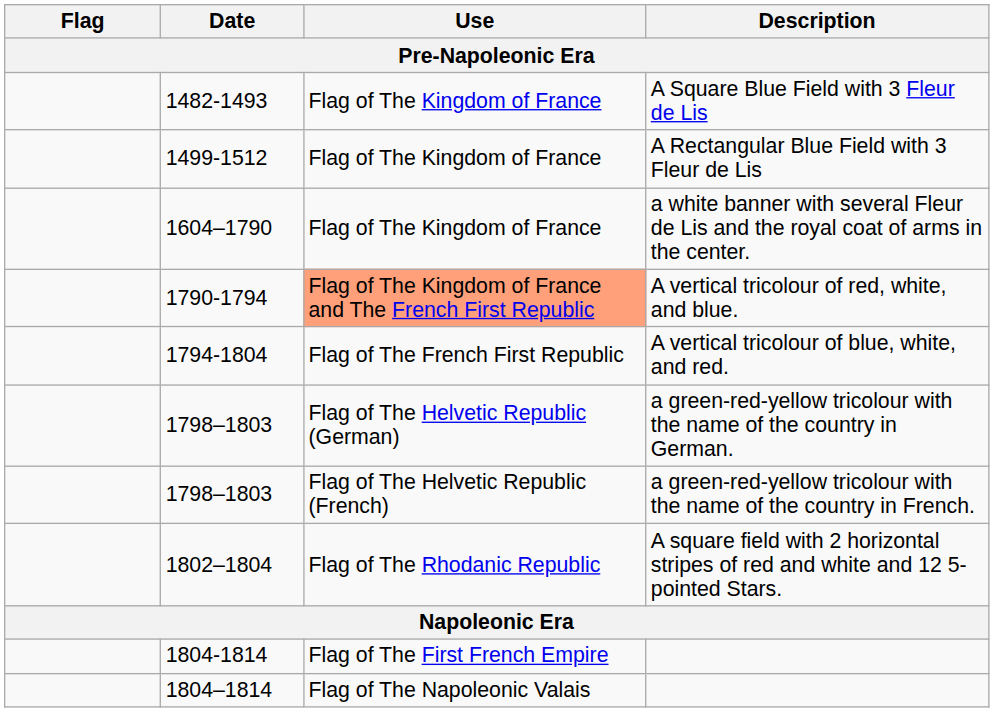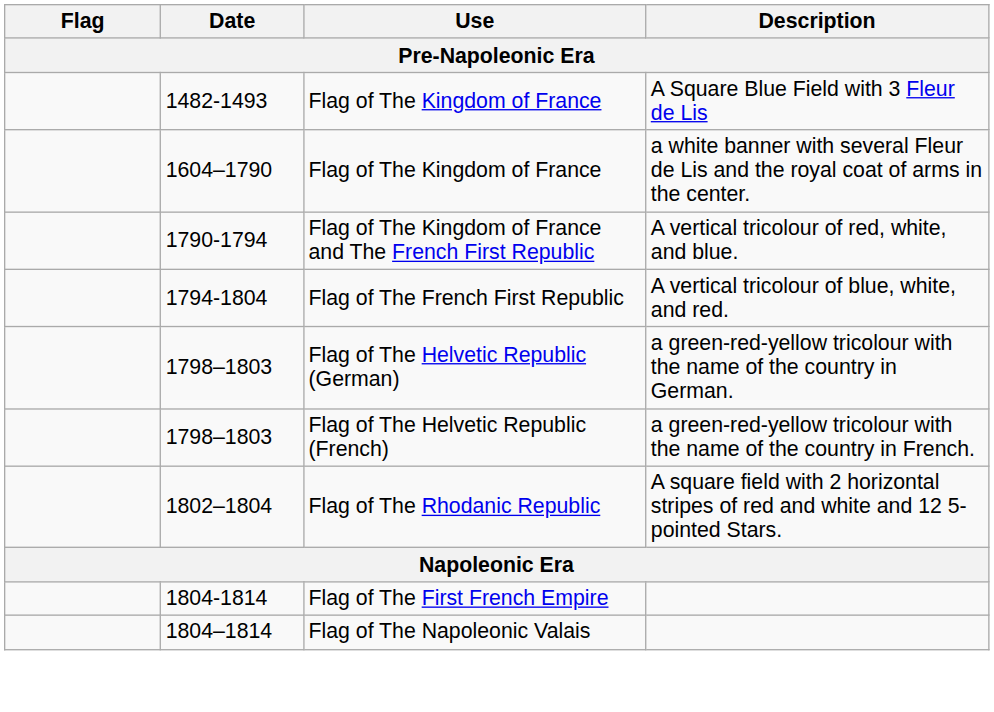- row: 1499-1512 | Flag of The Kingdom of France | A Rectangular Blue Field with 3 Fleur de Lis
A vertical tricolour of red, white, and blue. | Use: lightsalmon background -> no background
